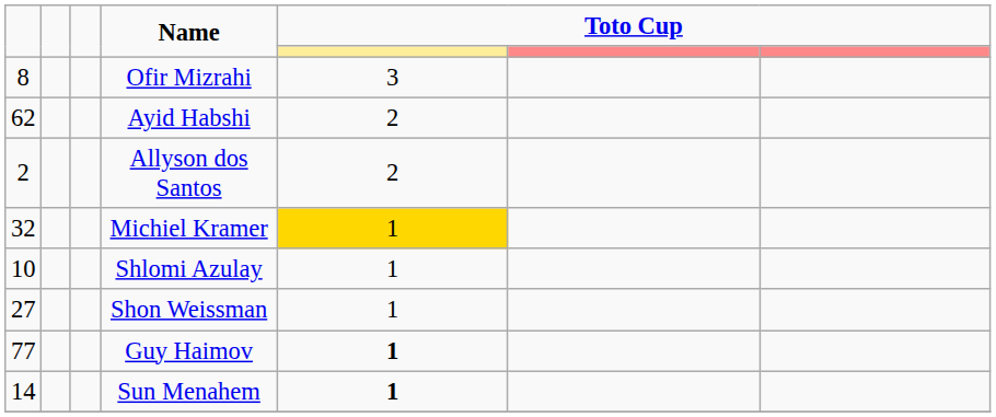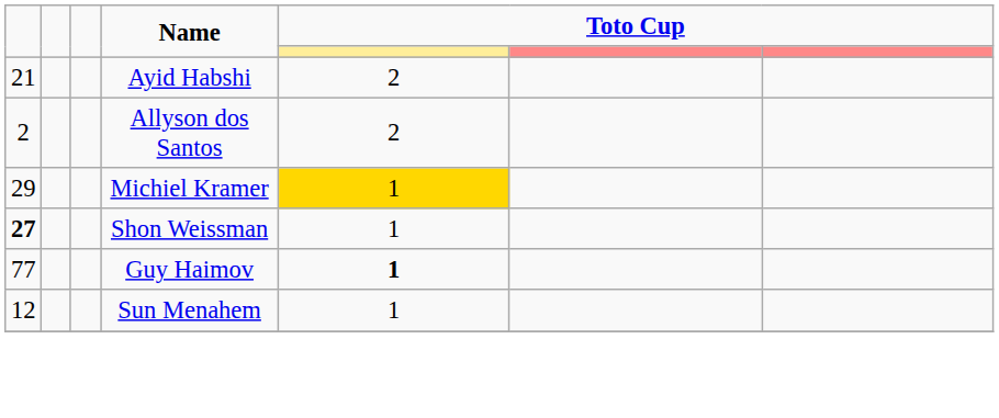- row: 8 | Ofir Mizrahi | 3
Ayid Habshi | column 1: 62 -> 21
Michiel Kramer | column 1: 32 -> 29
- row: 10 | Shlomi Azulay | 1
Shon Weissman | column 1: normal -> bold
Sun Menahem | column 1: 14 -> 12
Sun Menahem | column 5: bold -> normal
